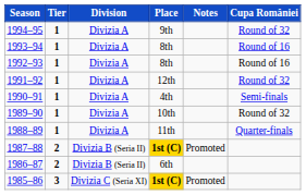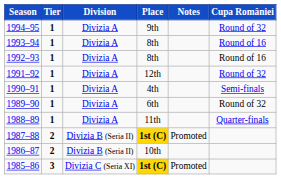1989–90 | Place: 10th -> 6th
1986–87 | Place: 6th -> 10th
